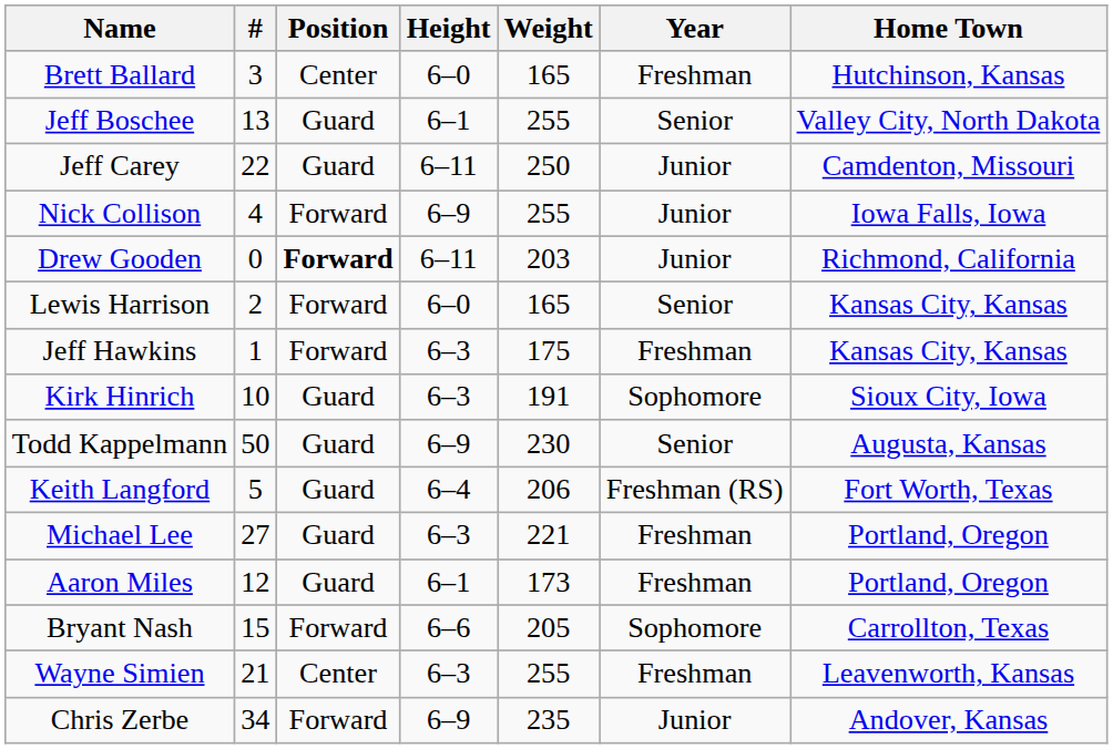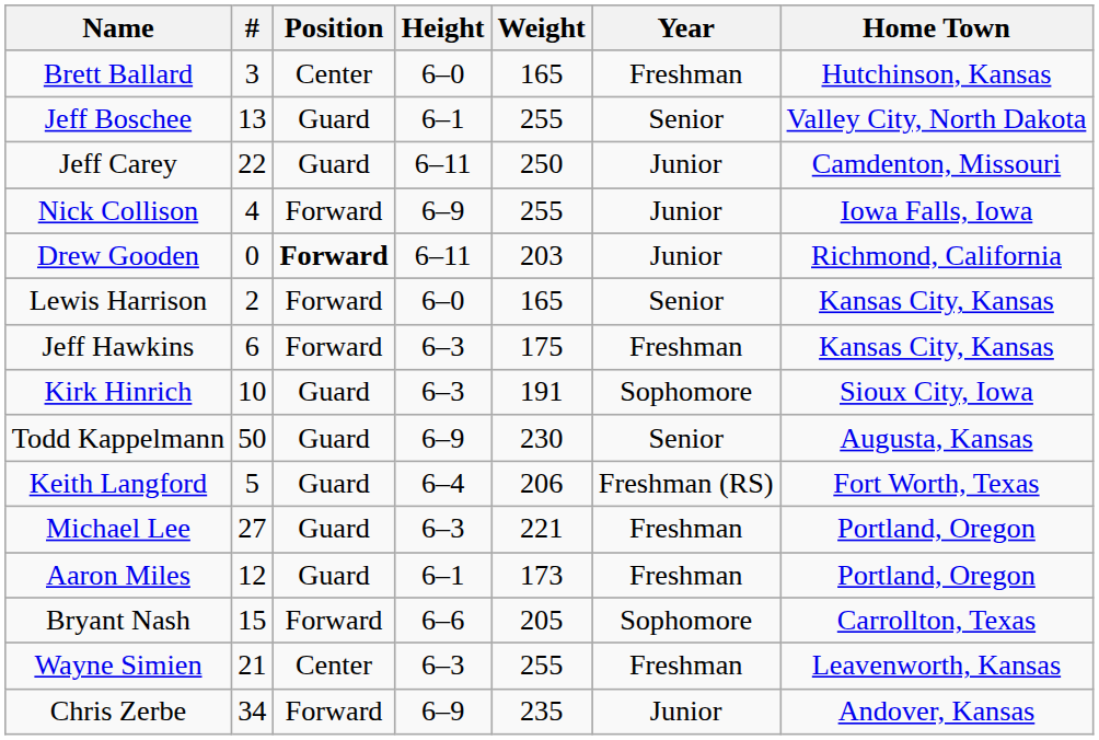Jeff Hawkins | #: 1 -> 6
